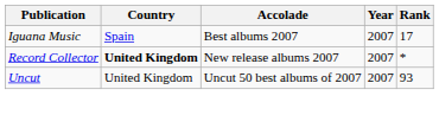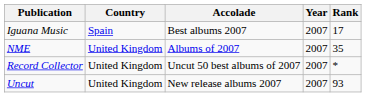+ row: NME | United Kingdom | Albums of 2007 | 2007 | 35
Record Collector | Country: bold -> normal
Record Collector | Accolade: New release albums 2007 -> Uncut 50 best albums of 2007
Uncut | Accolade: Uncut 50 best albums of 2007 -> New release albums 2007
